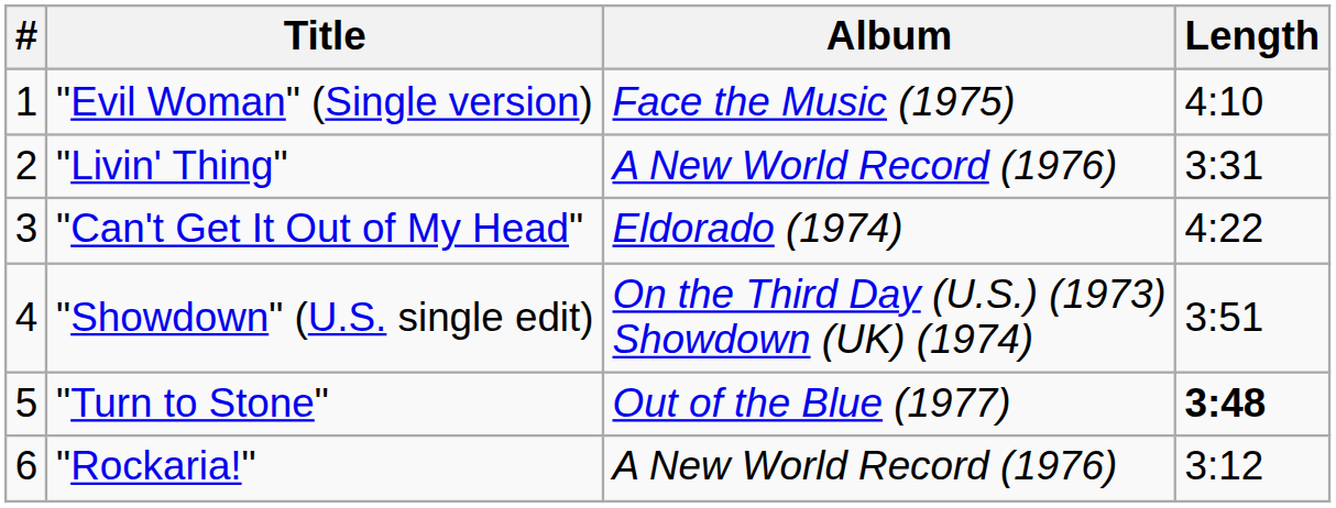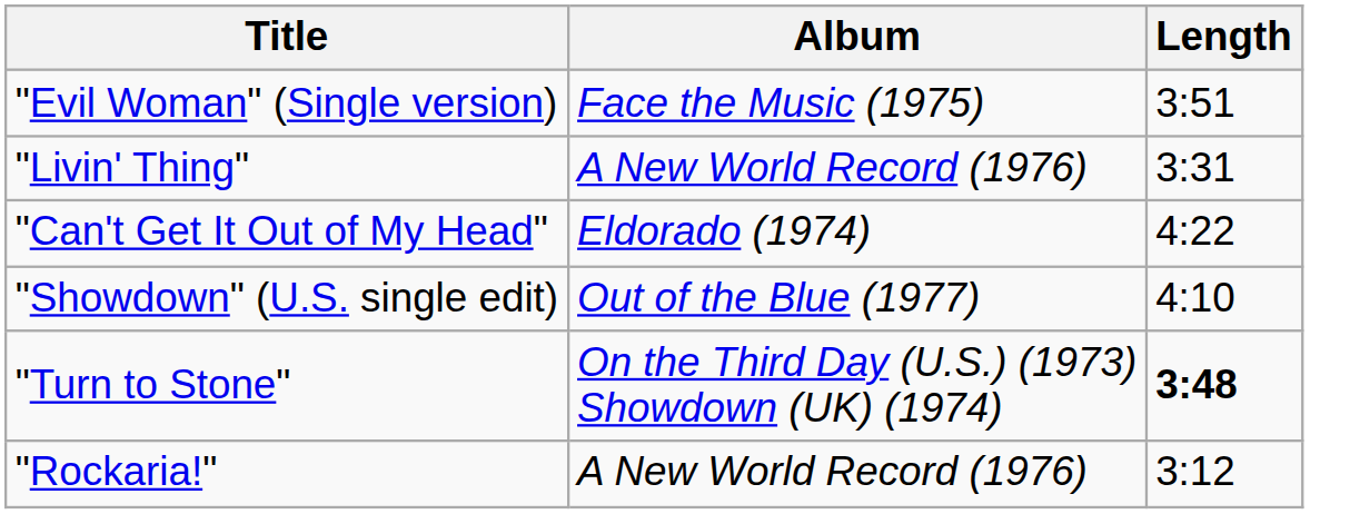- column: # | 1 | 2 | 3 | 4 | 5 | 6
"Evil Woman" (Single version) | Length: 4:10 -> 3:51
"Showdown" (U.S. single edit) | Album: On the Third Day (U.S.) (1973) Showdown (UK) (1974) -> Out of the Blue (1977)
"Showdown" (U.S. single edit) | Length: 3:51 -> 4:10
"Turn to Stone" | Album: Out of the Blue (1977) -> On the Third Day (U.S.) (1973) Showdown (UK) (1974)
